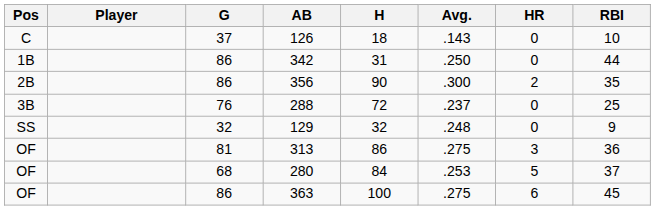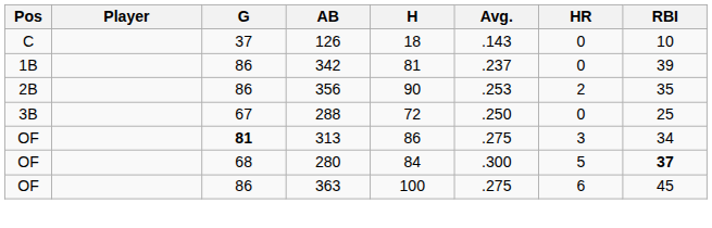342 | H: 31 -> 81
342 | Avg.: .250 -> .237
342 | RBI: 44 -> 39
356 | Avg.: .300 -> .253
288 | G: 76 -> 67
288 | Avg.: .237 -> .250
- row: SS | 32 | 129 | 32 | .248 | 0 | 9
313 | G: normal -> bold
313 | RBI: 36 -> 34
280 | Avg.: .253 -> .300
280 | RBI: normal -> bold
